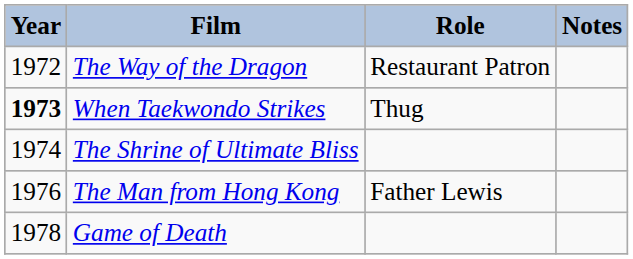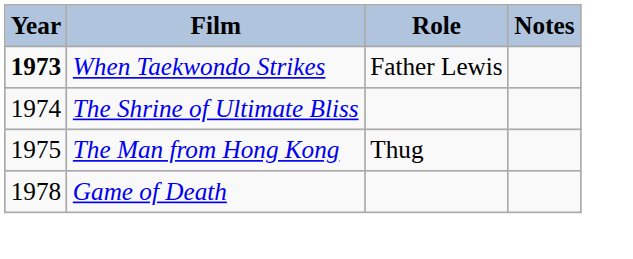- row: 1972 | The Way of the Dragon | Restaurant Patron
When Taekwondo Strikes | Role: Thug -> Father Lewis
The Man from Hong Kong | Year: 1976 -> 1975
The Man from Hong Kong | Role: Father Lewis -> Thug
